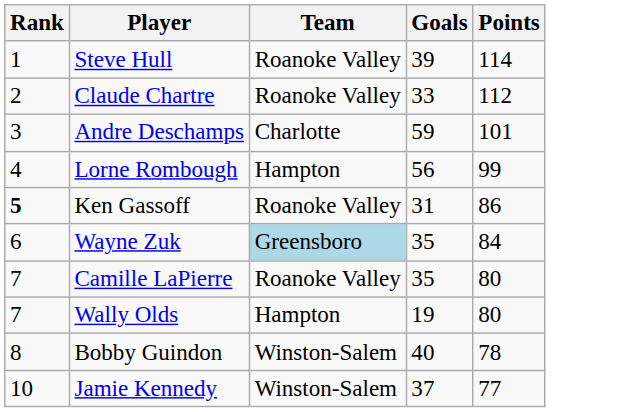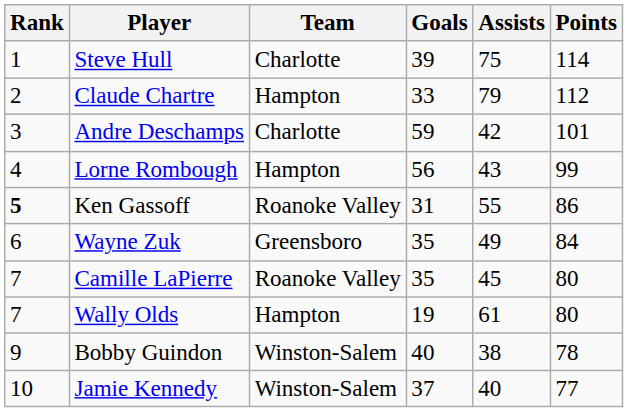+ column: Assists | 75 | 79 | 42 | 43 | 55 | 49 | 45 | 61 | 38 | 40
Steve Hull | Team: Roanoke Valley -> Charlotte
Claude Chartre | Team: Roanoke Valley -> Hampton
Wayne Zuk | Team: lightblue background -> no background
Bobby Guindon | Rank: 8 -> 9
